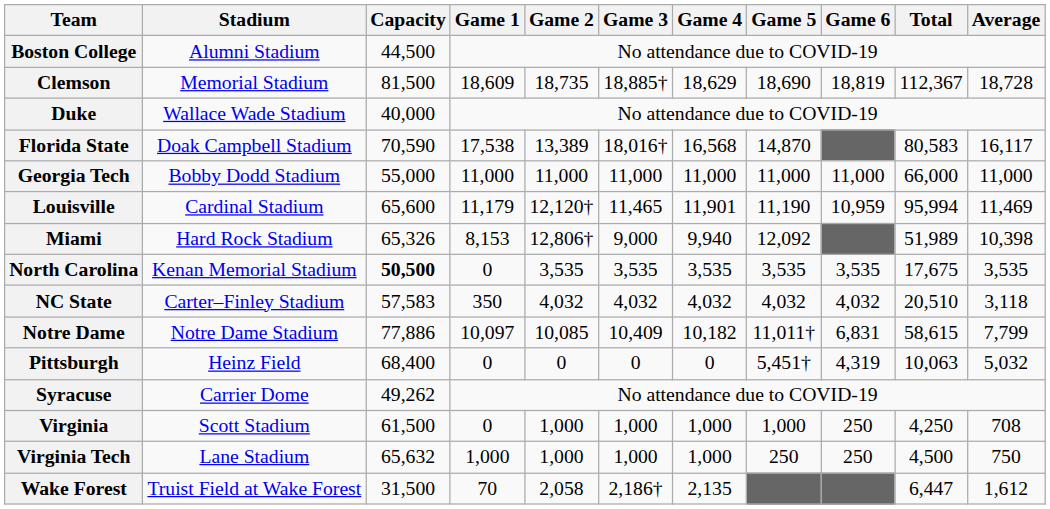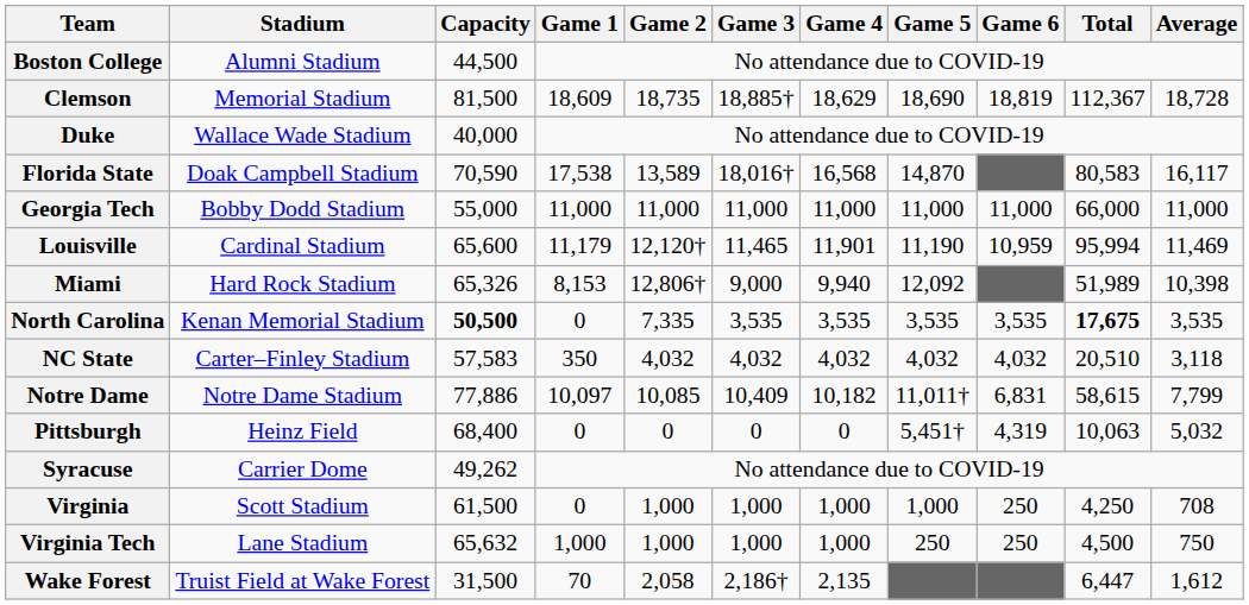Florida State | Game 2: 13,389 -> 13,589
North Carolina | Game 2: 3,535 -> 7,335
North Carolina | Total: normal -> bold
